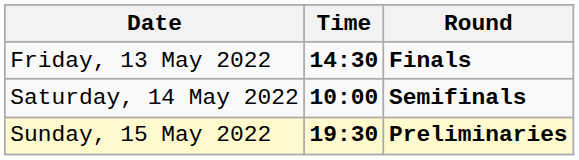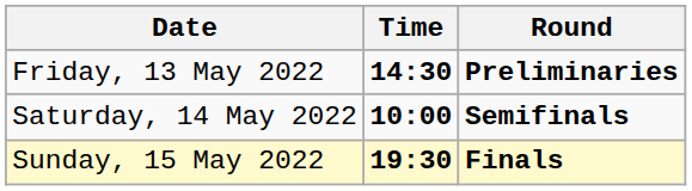Friday, 13 May 2022 | Round: Finals -> Preliminaries
Sunday, 15 May 2022 | Round: Preliminaries -> Finals
